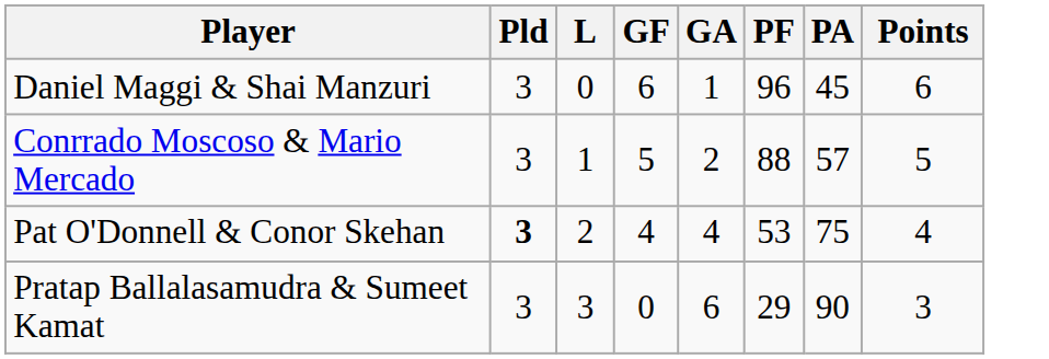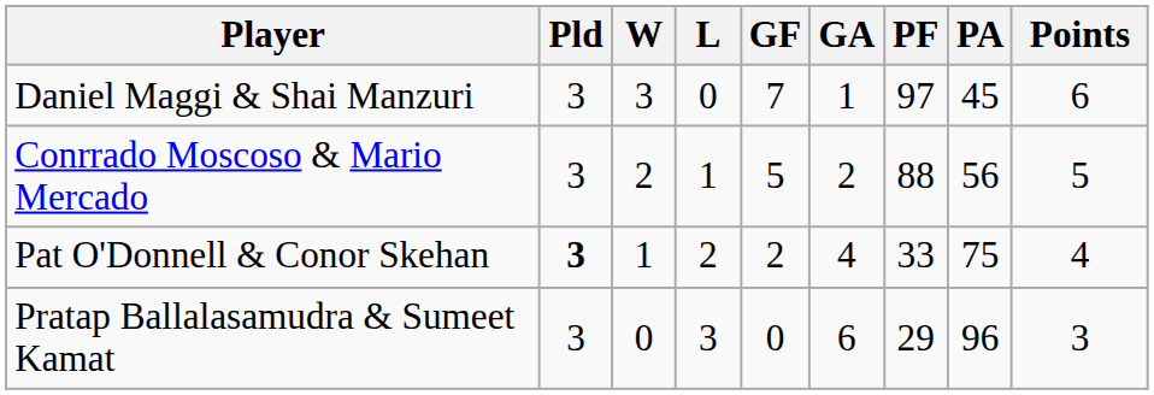+ column: W | 3 | 2 | 1 | 0
Daniel Maggi & Shai Manzuri | GF: 6 -> 7
Daniel Maggi & Shai Manzuri | PF: 96 -> 97
Conrrado Moscoso & Mario Mercado | PA: 57 -> 56
Pat O'Donnell & Conor Skehan | GF: 4 -> 2
Pat O'Donnell & Conor Skehan | PF: 53 -> 33
Pratap Ballalasamudra & Sumeet Kamat | PA: 90 -> 96
